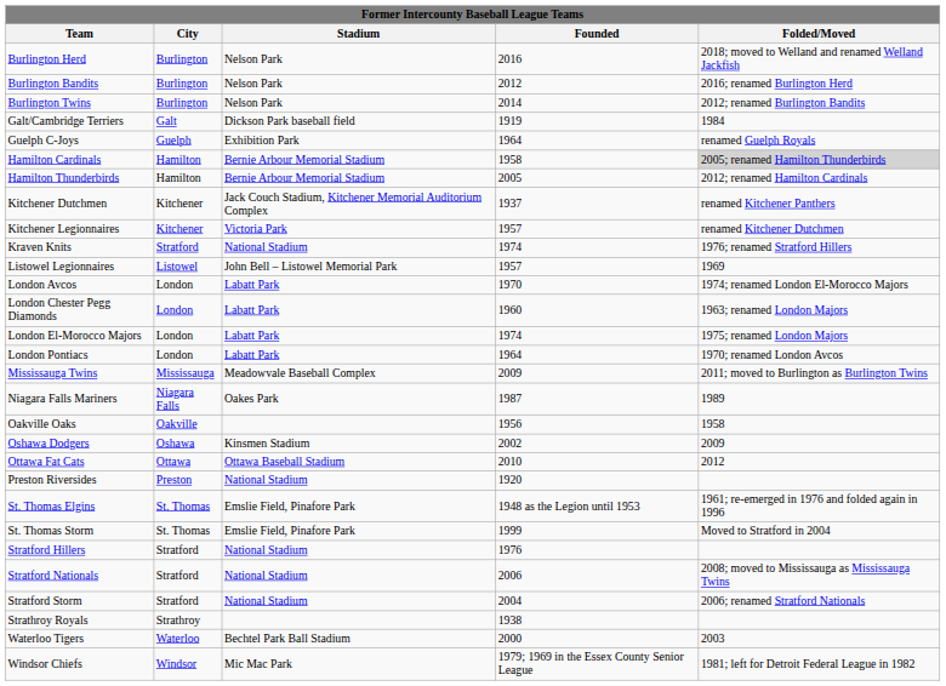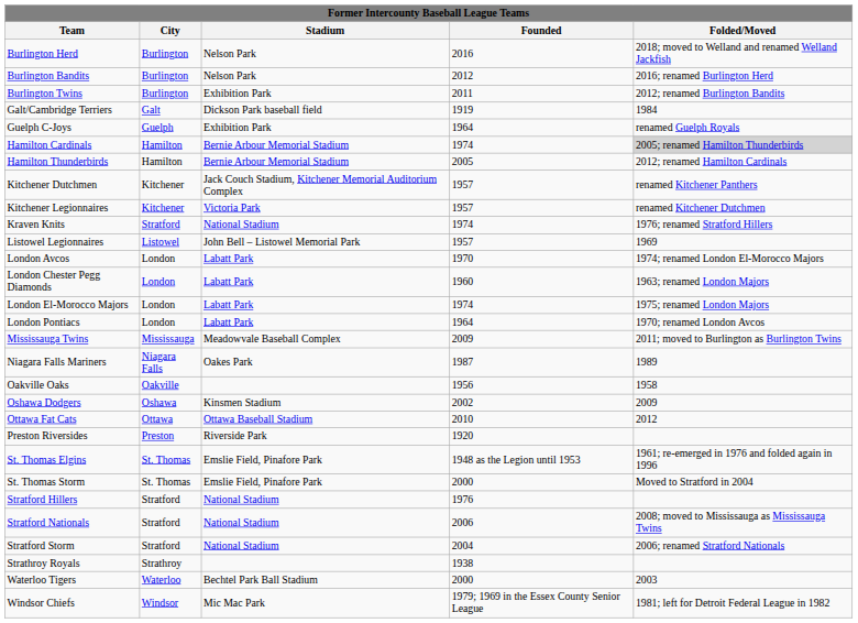Burlington Twins | Stadium: Nelson Park -> Exhibition Park
Burlington Twins | Founded: 2014 -> 2011
Hamilton Cardinals | Founded: 1958 -> 1974
Kitchener Dutchmen | Founded: 1937 -> 1957
Preston Riversides | Stadium: National Stadium -> Riverside Park
St. Thomas Storm | Founded: 1999 -> 2000
